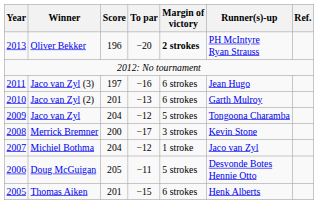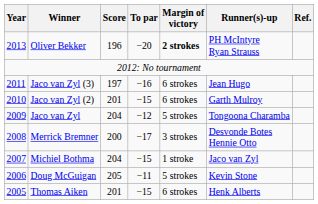Jaco van Zyl (2) | To par: −13 -> −15
Merrick Bremner | Runner(s)-up: Kevin Stone -> Desvonde Botes Hennie Otto
Michiel Bothma | To par: −12 -> −15
Doug McGuigan | Runner(s)-up: Desvonde Botes Hennie Otto -> Kevin Stone
